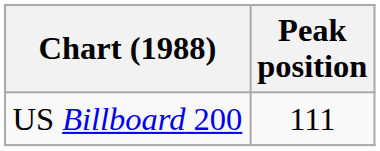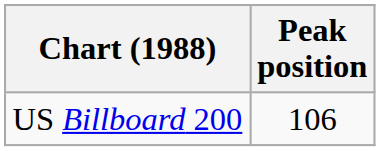US Billboard 200 | Peak position: 111 -> 106
